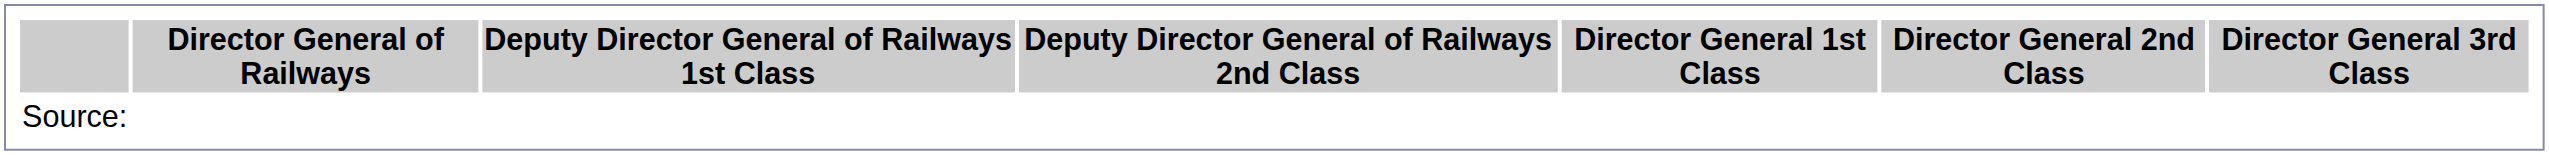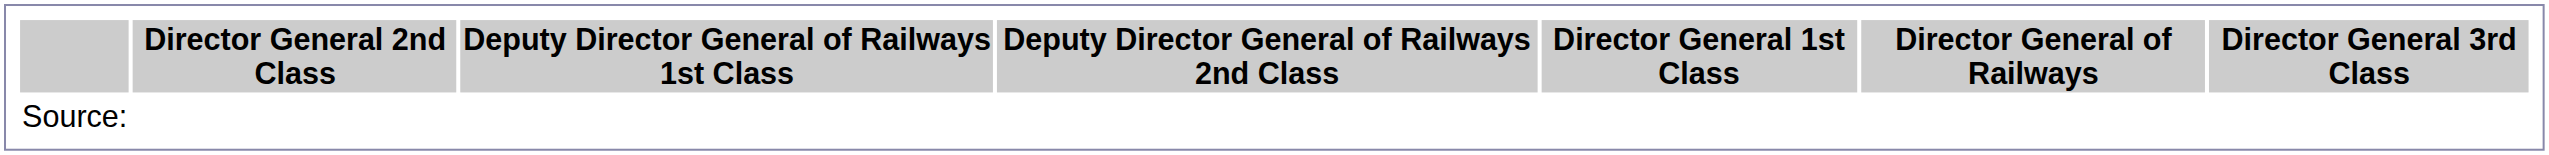columns swapped: Director General of Railways <-> Director General 2nd Class
